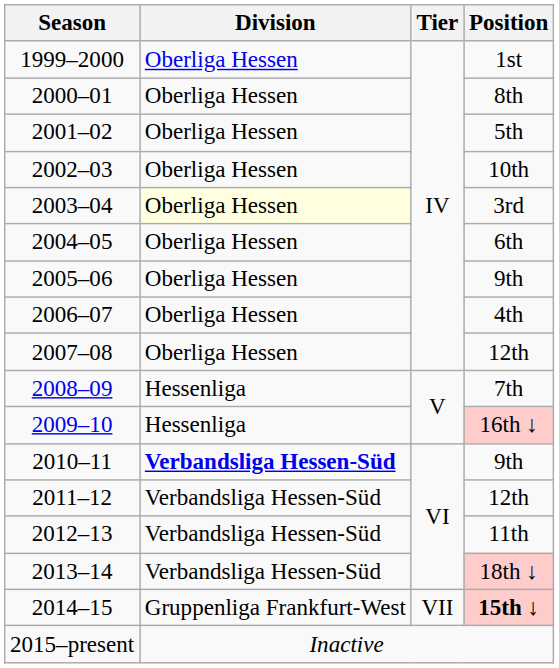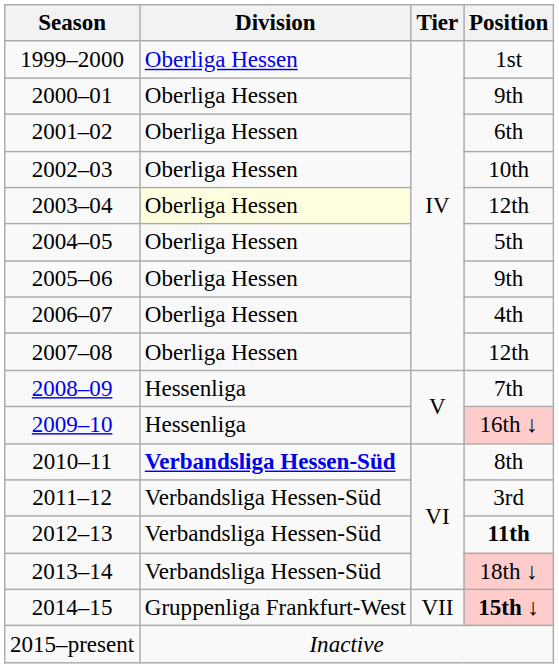2000–01 | Position: 8th -> 9th
2001–02 | Position: 5th -> 6th
2003–04 | Position: 3rd -> 12th
2004–05 | Position: 6th -> 5th
2010–11 | Position: 9th -> 8th
2011–12 | Position: 12th -> 3rd
2012–13 | Position: normal -> bold
